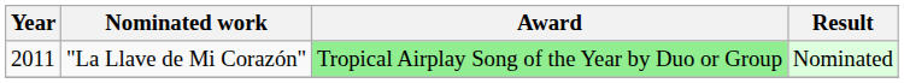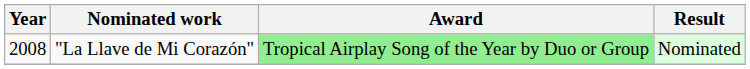"La Llave de Mi Corazón" | Year: 2011 -> 2008
